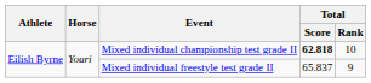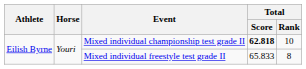Mixed individual freestyle test grade II | Total / Score: 65.837 -> 65.833
Mixed individual freestyle test grade II | Total / Rank: 9 -> 8
